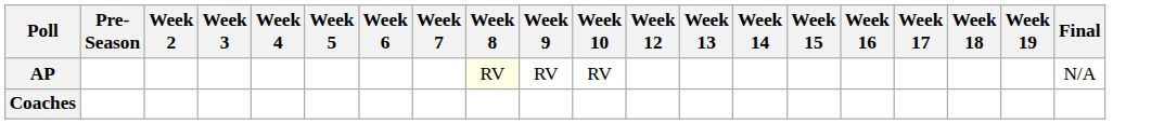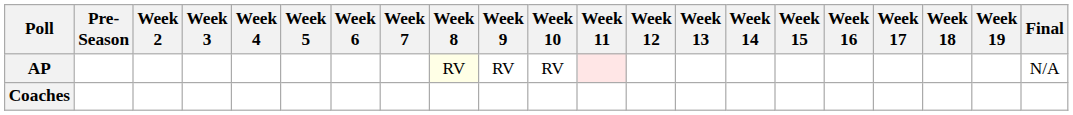+ column: Week 11
